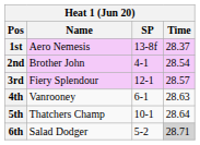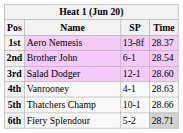2nd | SP: 4-1 -> 6-1
3rd | Name: Fiery Splendour -> Salad Dodger
3rd | Time: 28.57 -> 28.60
4th | SP: 6-1 -> 4-1
5th | Time: 28.64 -> 28.66
6th | Name: Salad Dodger -> Fiery Splendour
